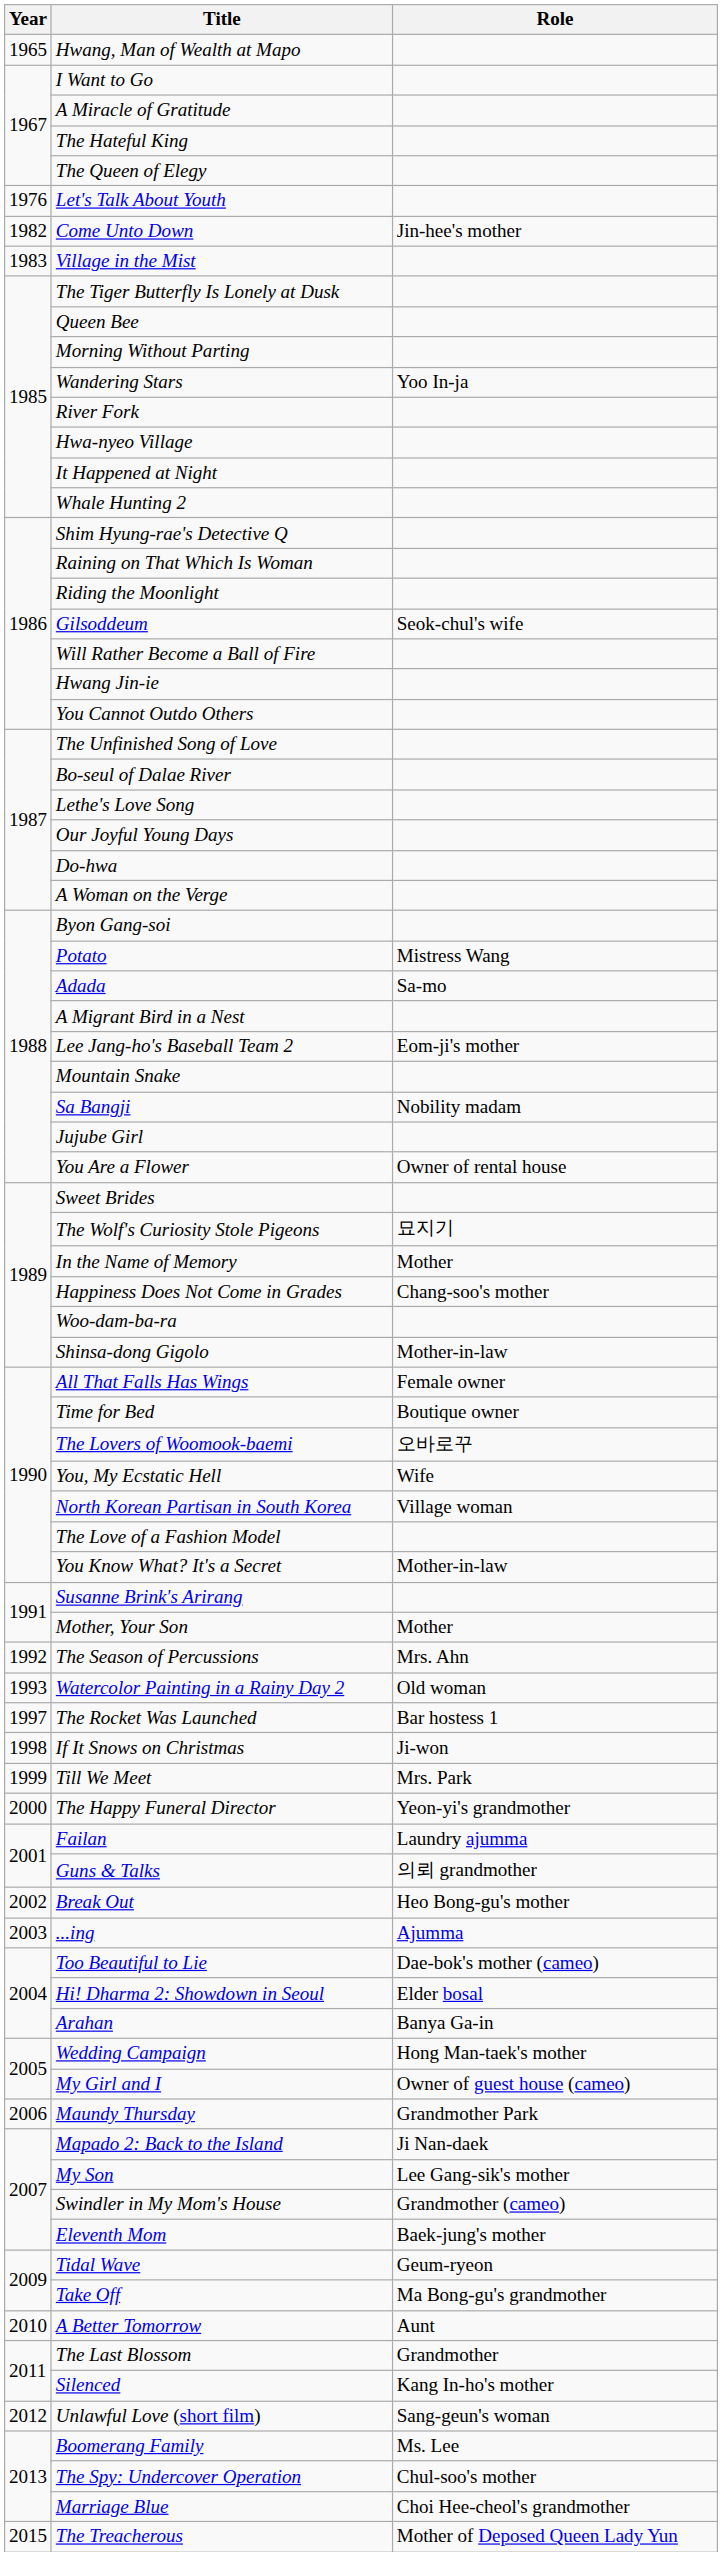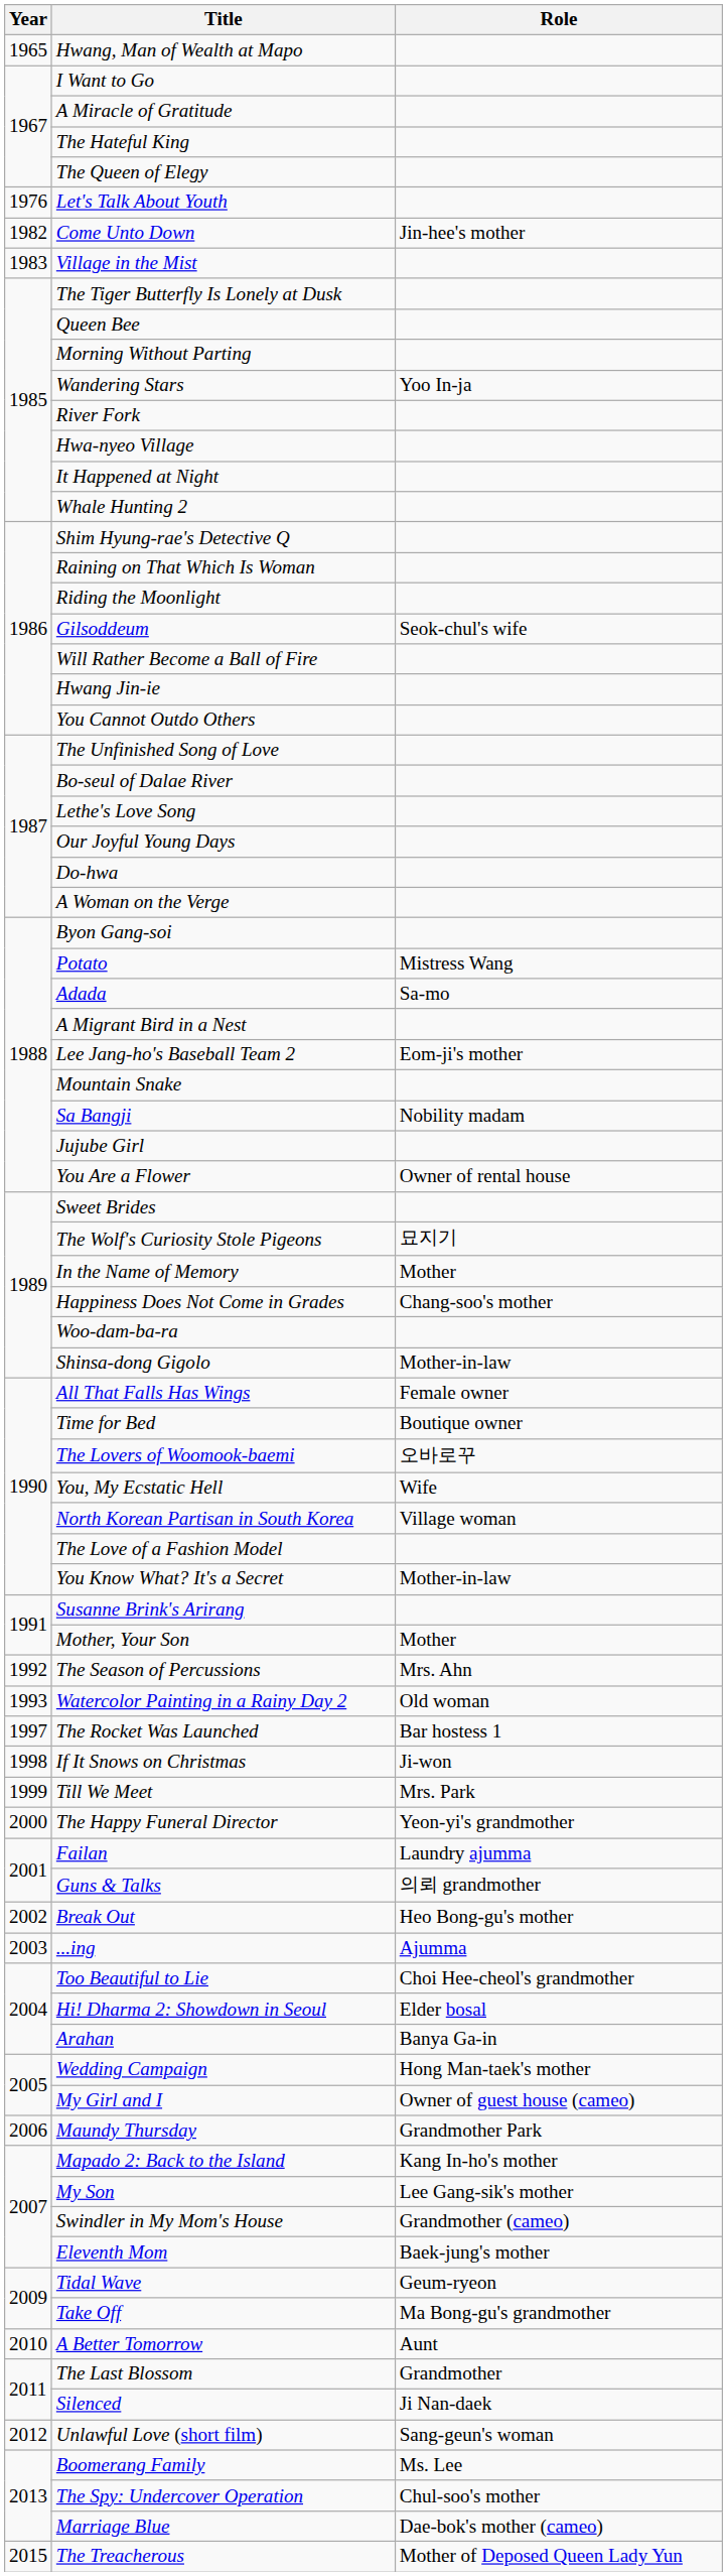Too Beautiful to Lie | Role: Dae-bok's mother (cameo) -> Choi Hee-cheol's grandmother
Mapado 2: Back to the Island | Role: Ji Nan-daek -> Kang In-ho's mother
Silenced | Role: Kang In-ho's mother -> Ji Nan-daek
Marriage Blue | Role: Choi Hee-cheol's grandmother -> Dae-bok's mother (cameo)
